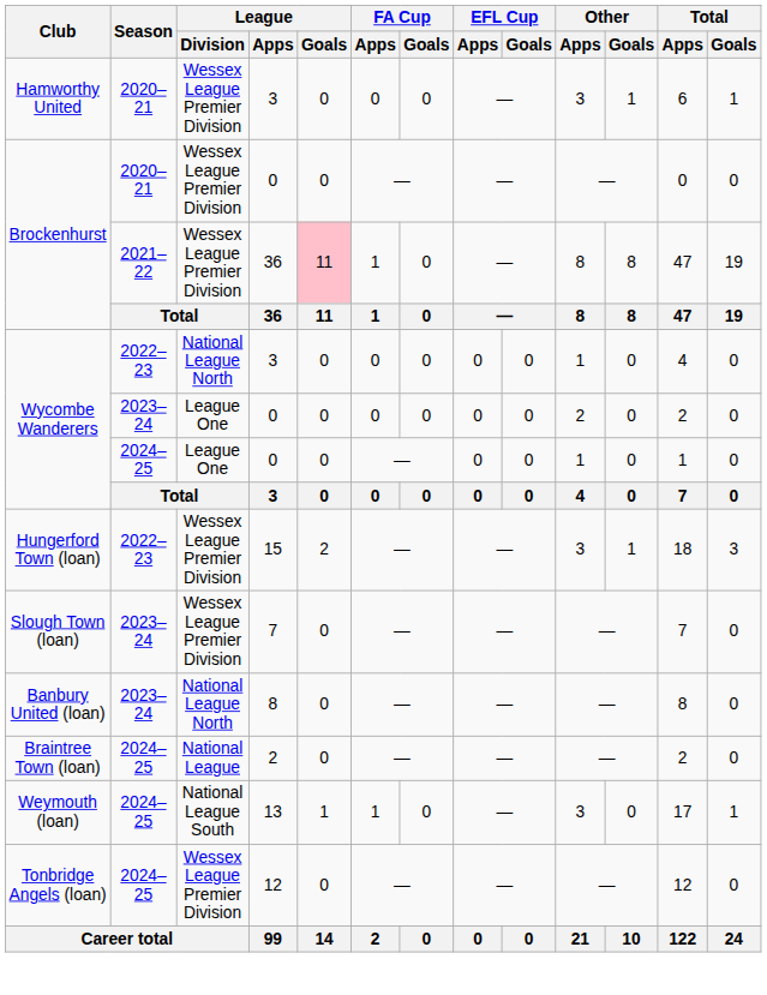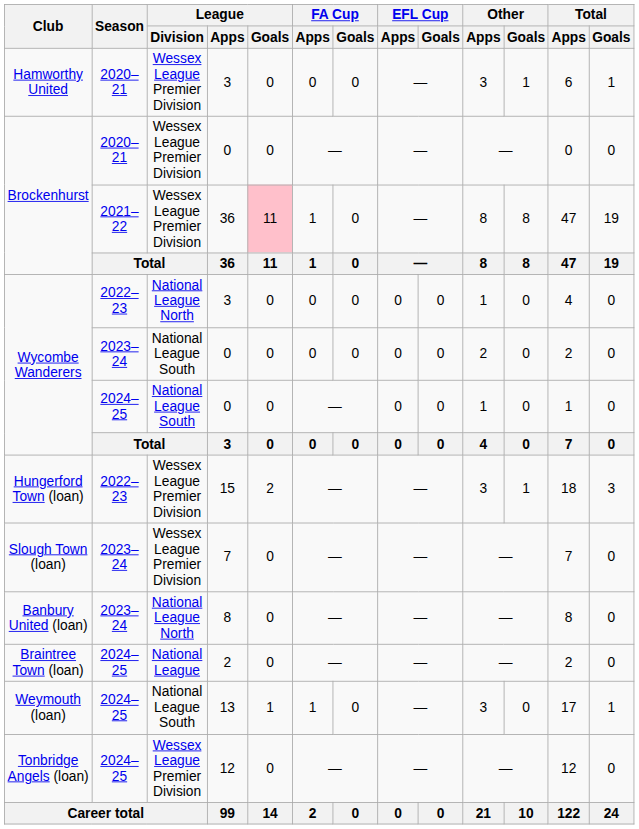Wycombe Wanderers / 2023–24 | League / Division: League One -> National League South
Wycombe Wanderers / 2024–25 | League / Division: League One -> National League South
